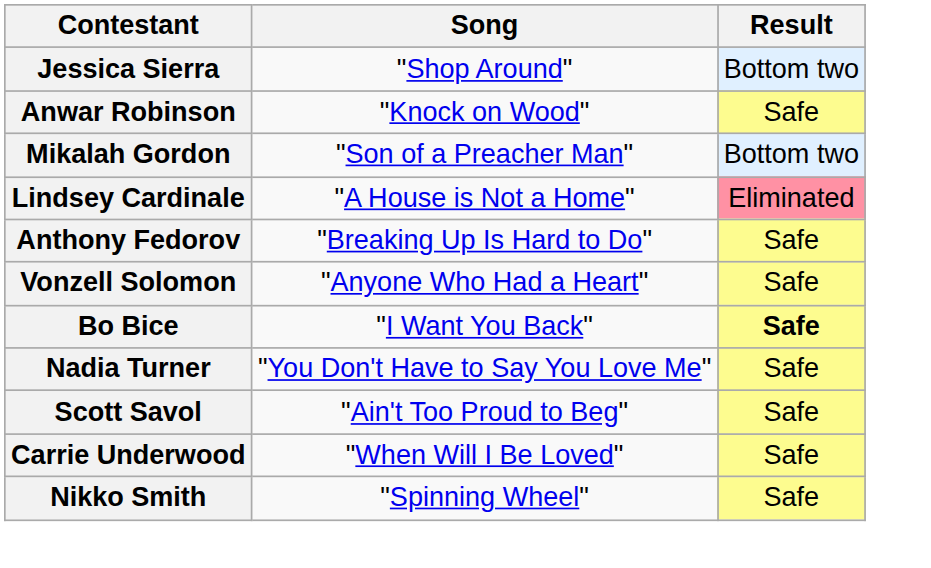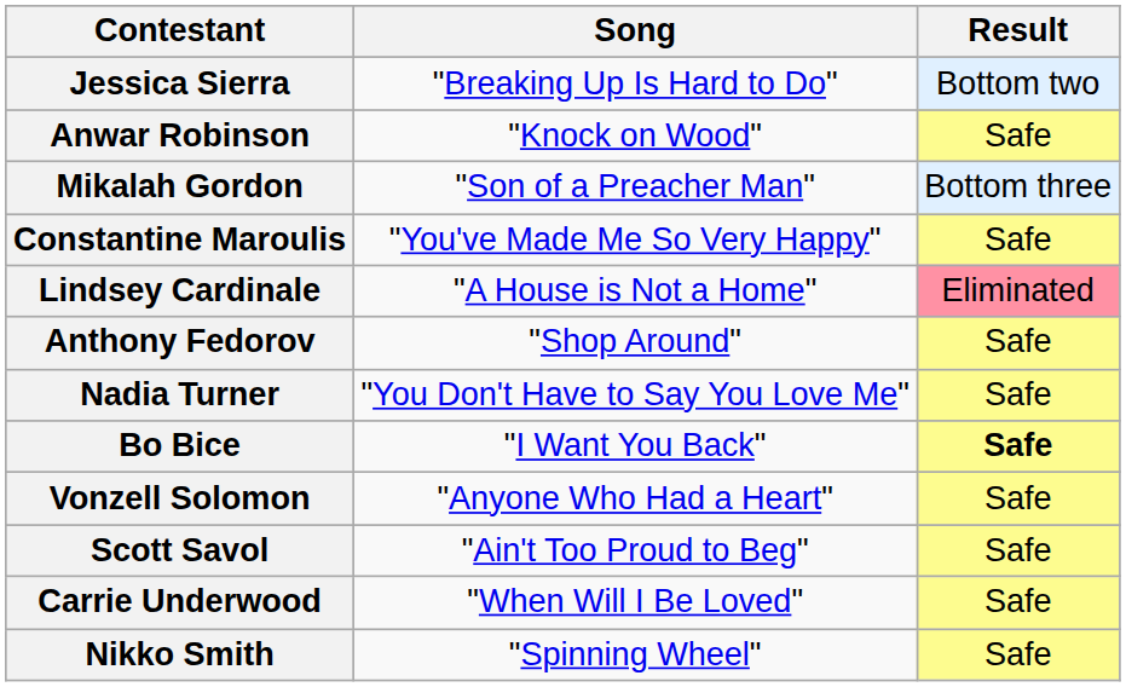Jessica Sierra | Song: "Shop Around" -> "Breaking Up Is Hard to Do"
Mikalah Gordon | Result: Bottom two -> Bottom three
+ row: Constantine Maroulis | "You've Made Me So Very Happy" | Safe
Anthony Fedorov | Song: "Breaking Up Is Hard to Do" -> "Shop Around"
rows swapped: Nadia Turner <-> Vonzell Solomon
